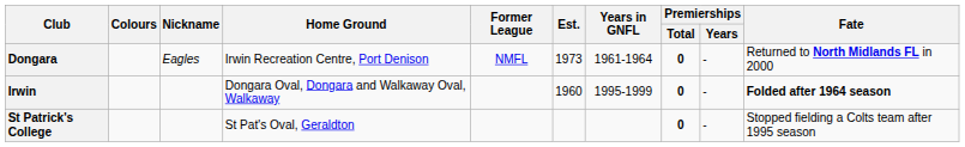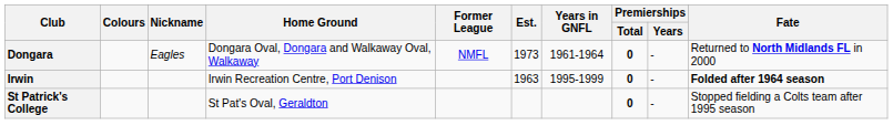Dongara | Home Ground: Irwin Recreation Centre, Port Denison -> Dongara Oval, Dongara and Walkaway Oval, Walkaway
Irwin | Home Ground: Dongara Oval, Dongara and Walkaway Oval, Walkaway -> Irwin Recreation Centre, Port Denison
Irwin | Est.: 1960 -> 1963
